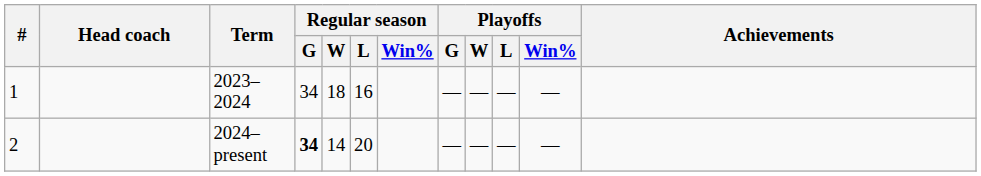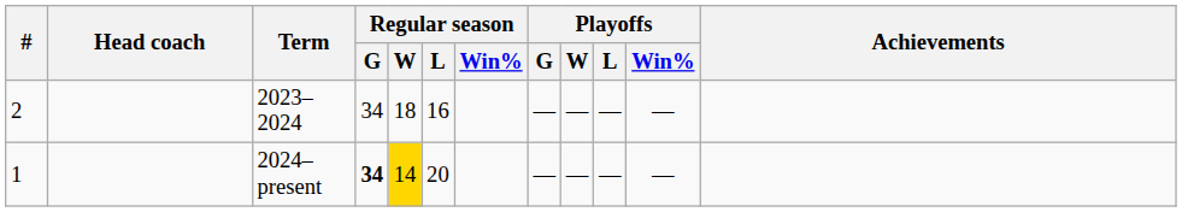2023–2024 | #: 1 -> 2
2024–present | #: 2 -> 1
2024–present | Regular season / W: no background -> gold background
